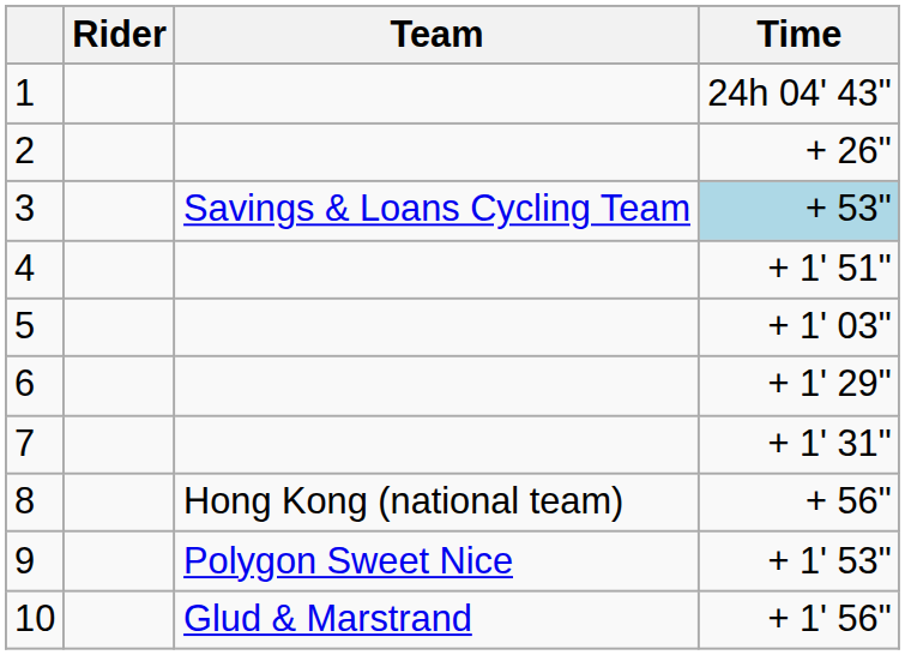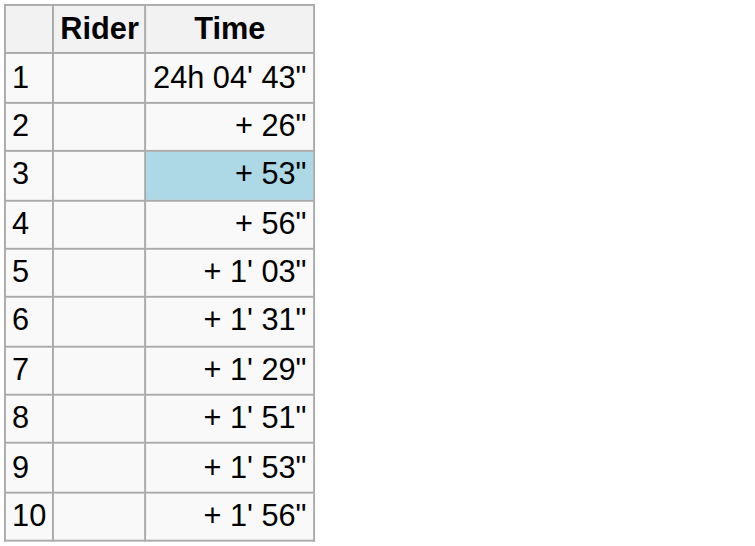- column: Team | Savings & Loans Cycling Team | Hong Kong (national team) | Polygon Sweet Nice | Glud & Marstrand
4 | Time: + 1' 51" -> + 56"
6 | Time: + 1' 29" -> + 1' 31"
7 | Time: + 1' 31" -> + 1' 29"
8 | Time: + 56" -> + 1' 51"
